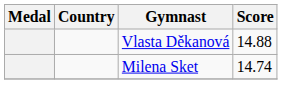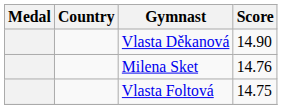Vlasta Děkanová | Score: 14.88 -> 14.90
Milena Sket | Score: 14.74 -> 14.76
+ row: Vlasta Foltová | 14.75
